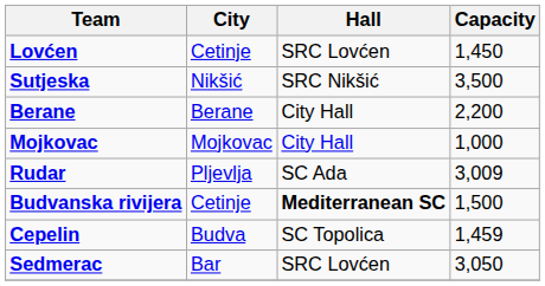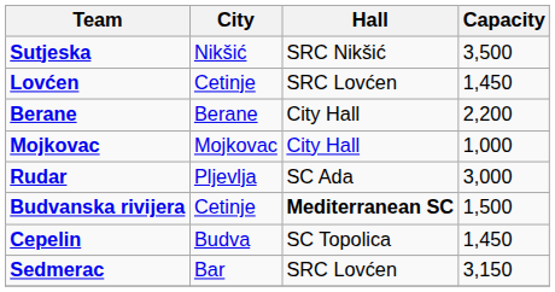rows swapped: Lovćen <-> Sutjeska
Rudar | Capacity: 3,009 -> 3,000
Cepelin | Capacity: 1,459 -> 1,450
Sedmerac | Capacity: 3,050 -> 3,150
